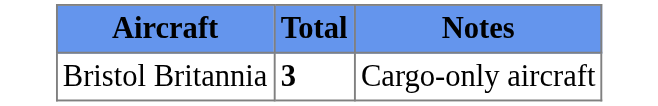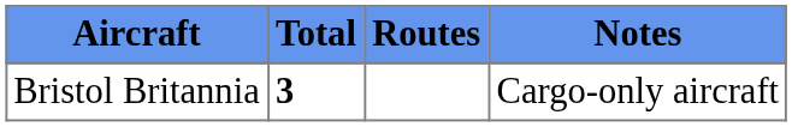+ column: Routes
